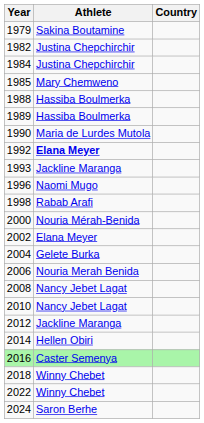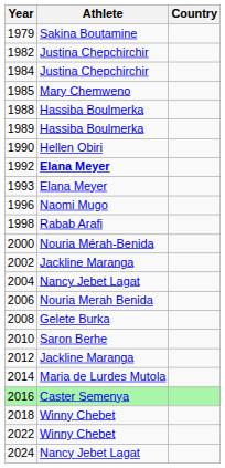1990 | Athlete: Maria de Lurdes Mutola -> Hellen Obiri
1993 | Athlete: Jackline Maranga -> Elana Meyer
2002 | Athlete: Elana Meyer -> Jackline Maranga
2004 | Athlete: Gelete Burka -> Nancy Jebet Lagat
2008 | Athlete: Nancy Jebet Lagat -> Gelete Burka
2010 | Athlete: Nancy Jebet Lagat -> Saron Berhe
2014 | Athlete: Hellen Obiri -> Maria de Lurdes Mutola
2024 | Athlete: Saron Berhe -> Nancy Jebet Lagat
